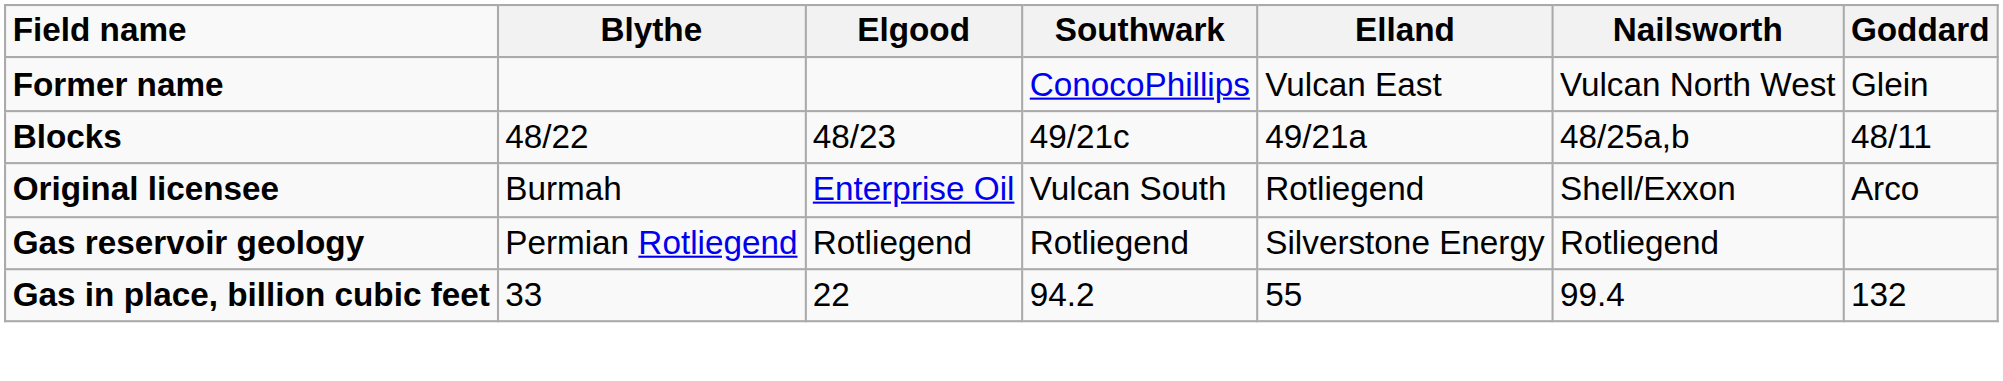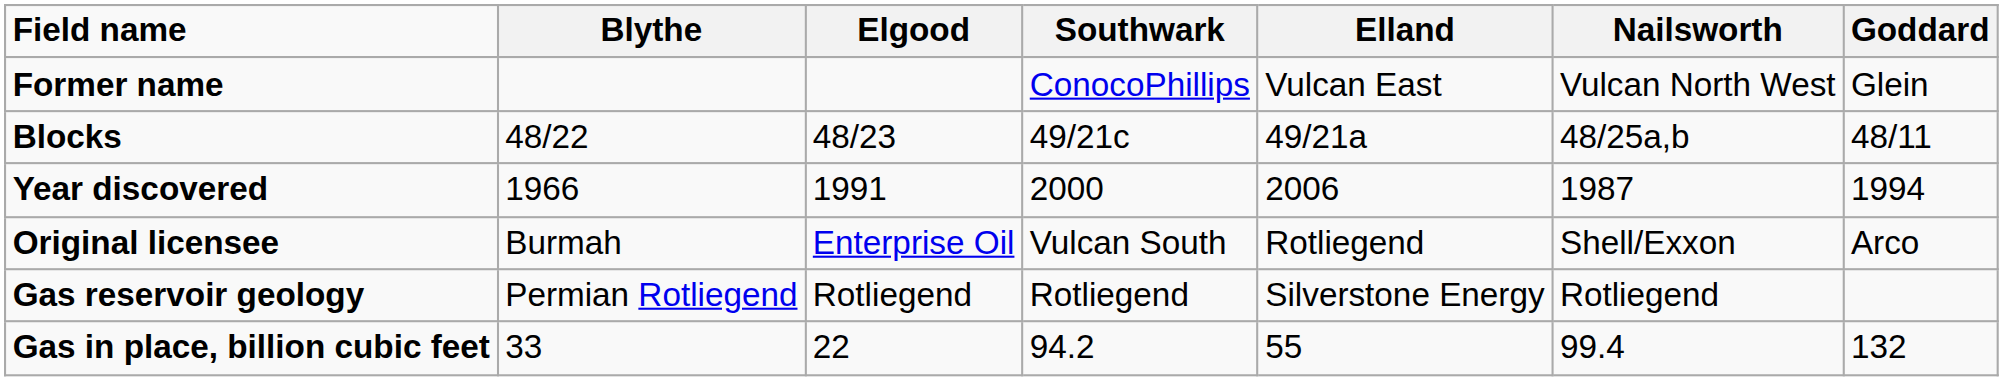+ row: Year discovered | 1966 | 1991 | 2000 | 2006 | 1987 | 1994
